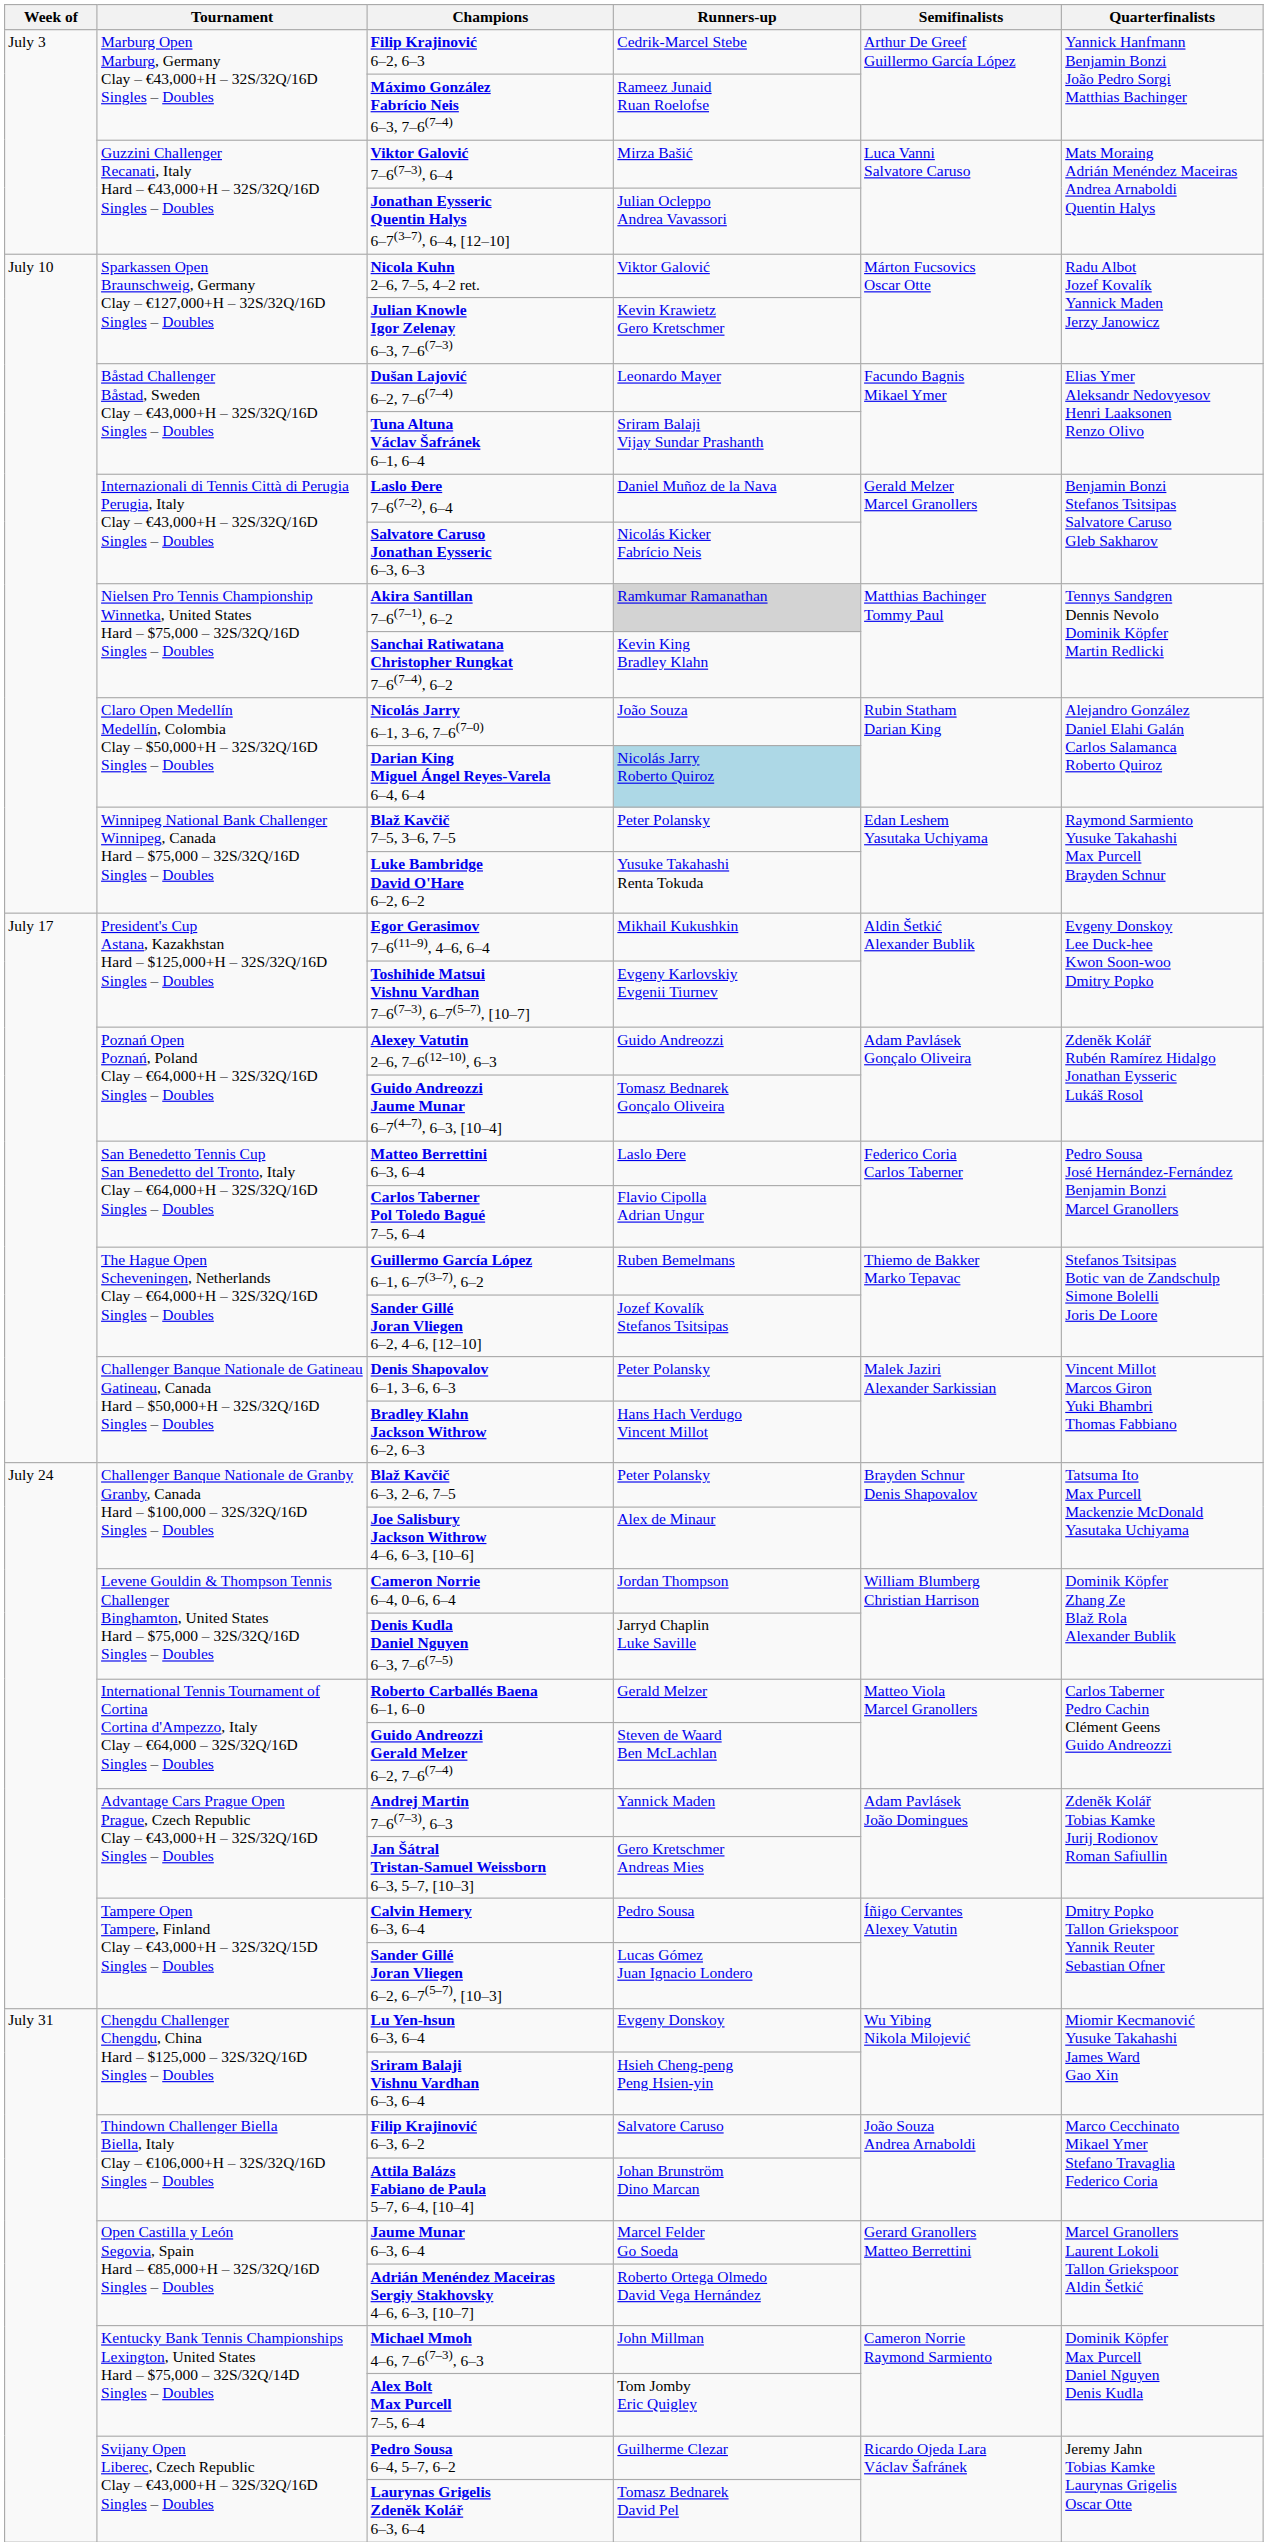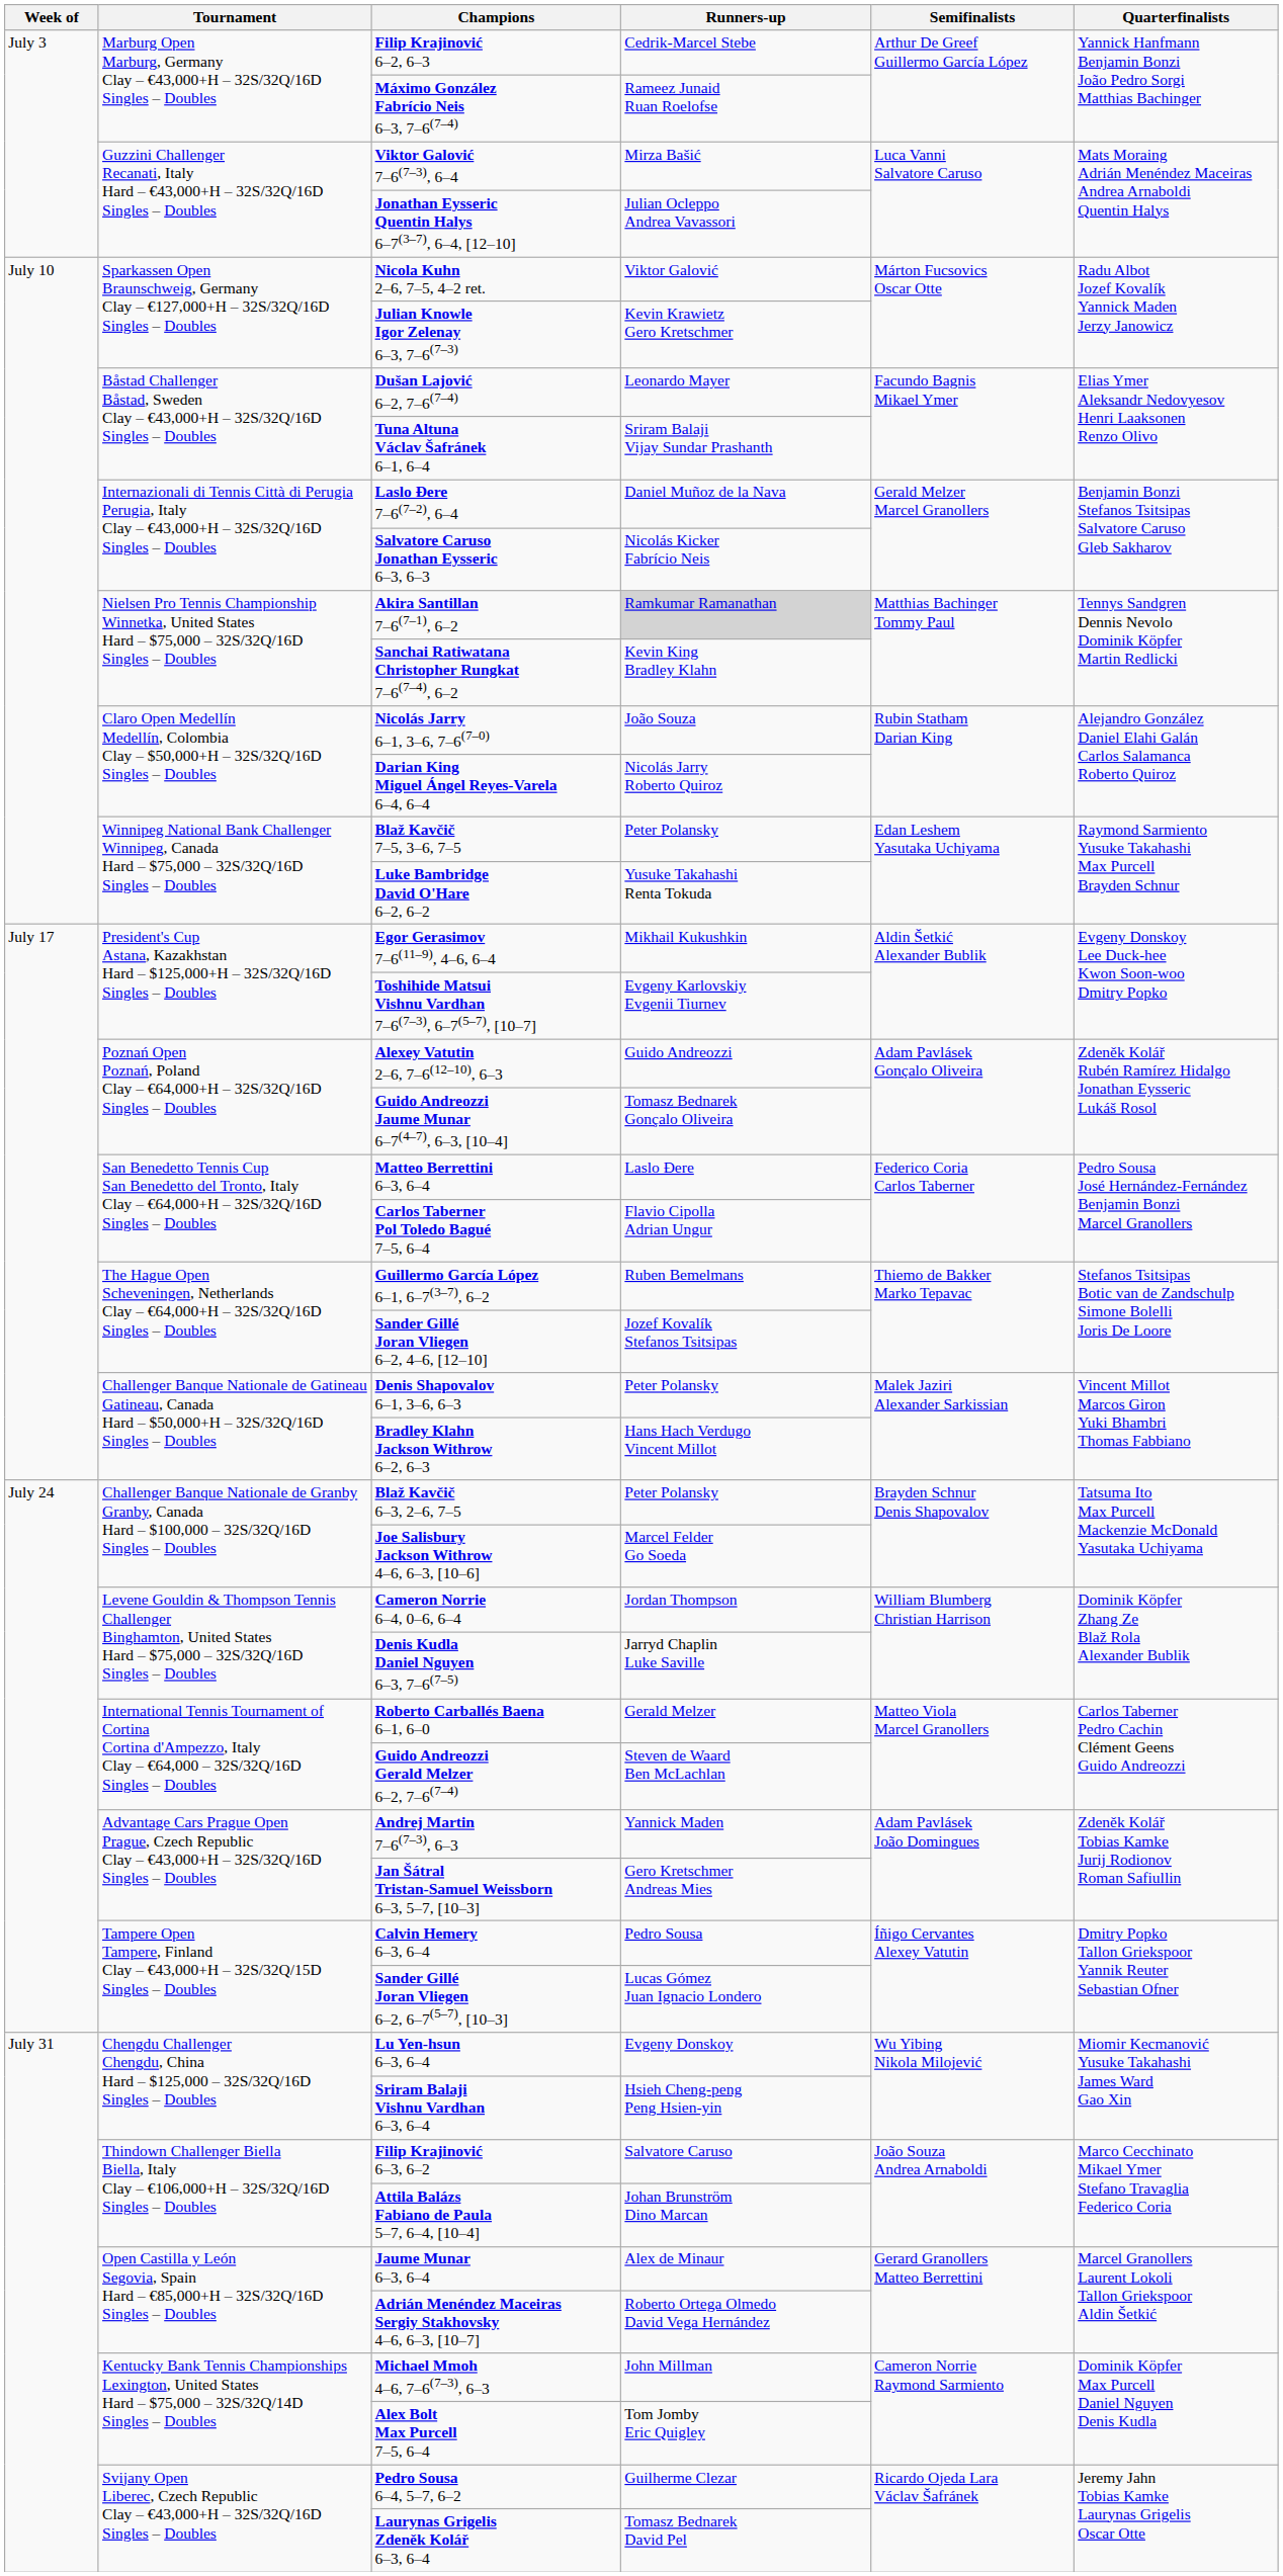Darian King Miguel Ángel Reyes-Varela 6–4, 6–4 | Runners-up: lightblue background -> no background
Joe Salisbury Jackson Withrow 4–6, 6–3, [10–6] | Runners-up: Alex de Minaur -> Marcel Felder Go Soeda
Jaume Munar 6–3, 6–4 | Runners-up: Marcel Felder Go Soeda -> Alex de Minaur
